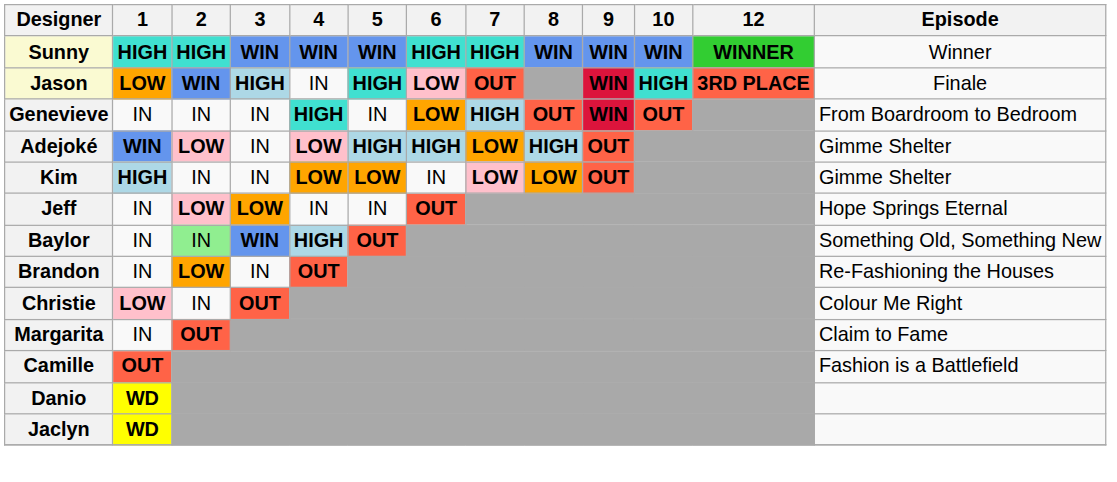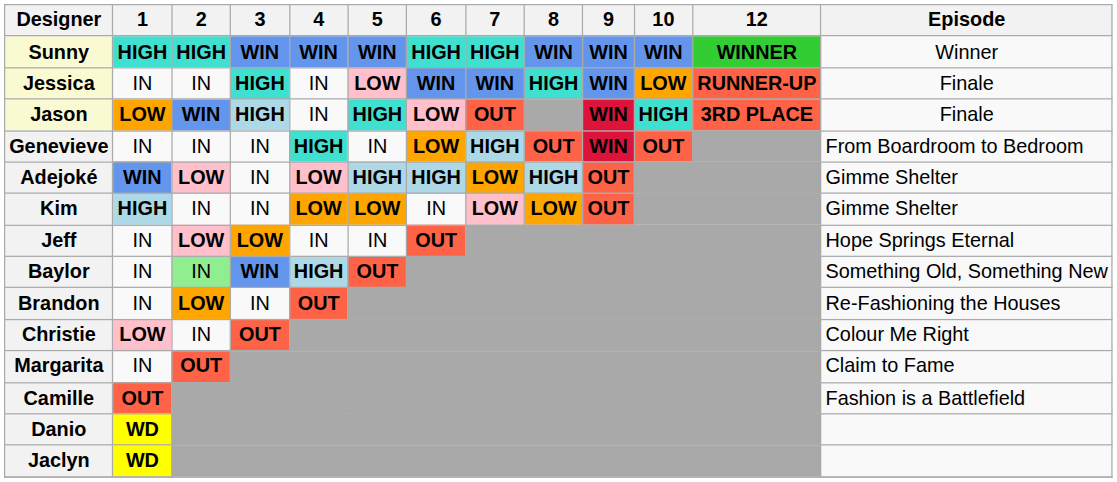+ row: Jessica | IN | IN | HIGH | IN | LOW | WIN | WIN | HIGH | WIN | LOW | RUNNER-UP | Finale
